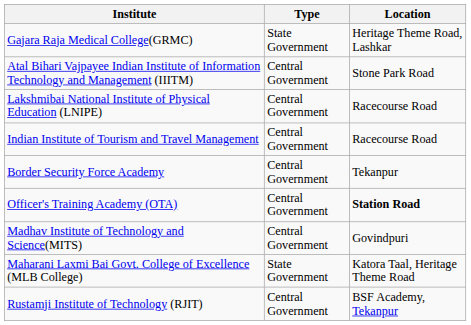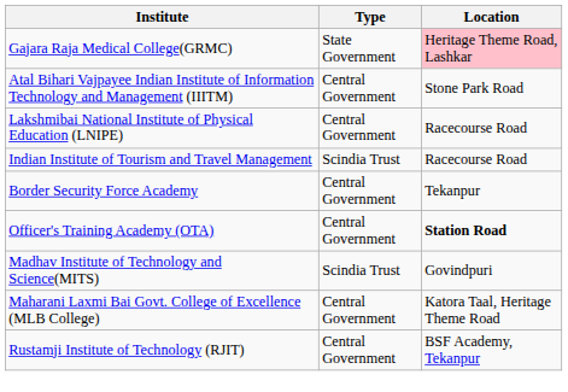Gajara Raja Medical College(GRMC) | Location: no background -> pink background
Indian Institute of Tourism and Travel Management | Type: Central Government -> Scindia Trust
Madhav Institute of Technology and Science(MITS) | Type: Central Government -> Scindia Trust
Maharani Laxmi Bai Govt. College of Excellence (MLB College) | Type: State Government -> Central Government
